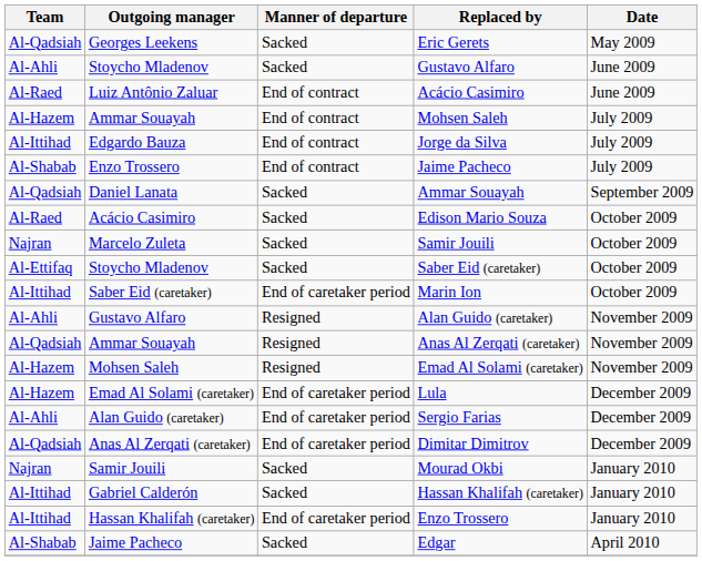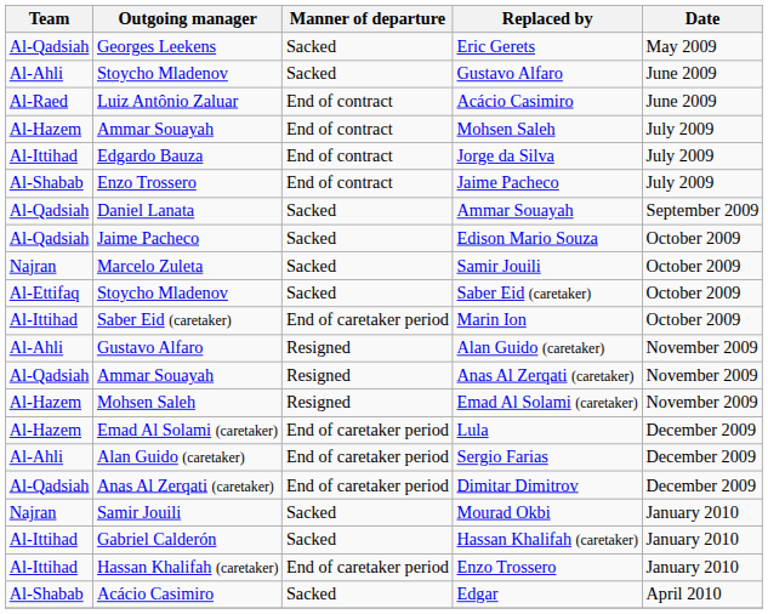Edison Mario Souza | Team: Al-Raed -> Al-Qadsiah
Edison Mario Souza | Outgoing manager: Acácio Casimiro -> Jaime Pacheco
Edgar | Outgoing manager: Jaime Pacheco -> Acácio Casimiro
